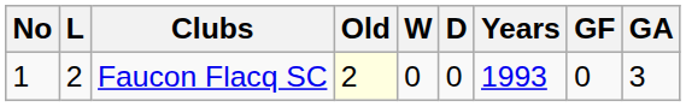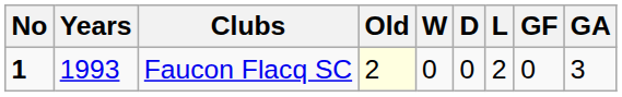columns swapped: Years <-> L
Faucon Flacq SC | No: normal -> bold
